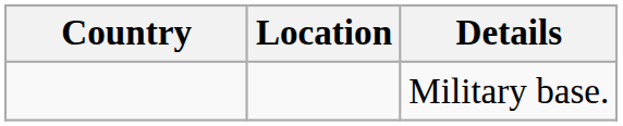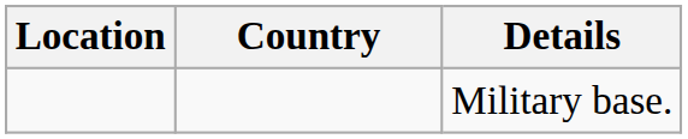columns swapped: Country <-> Location
